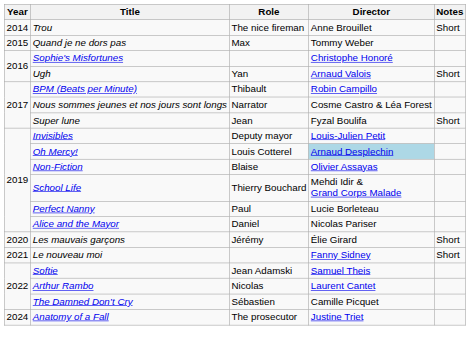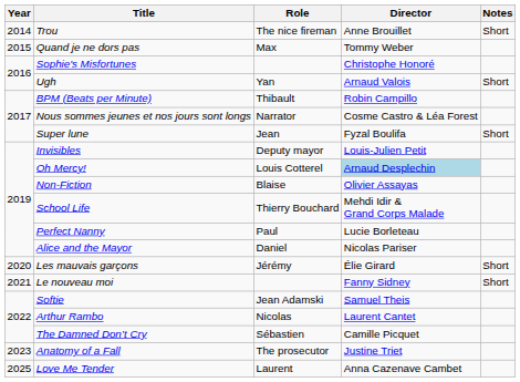Anatomy of a Fall | Year: 2024 -> 2023
+ row: 2025 | Love Me Tender | Laurent | Anna Cazenave Cambet
